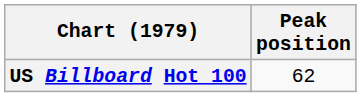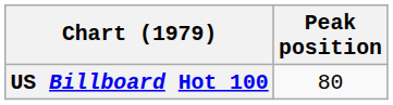US Billboard Hot 100 | Peak position: 62 -> 80
